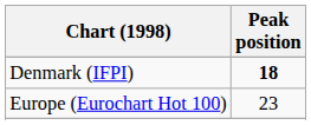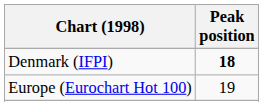Europe (Eurochart Hot 100) | Peak position: 23 -> 19
